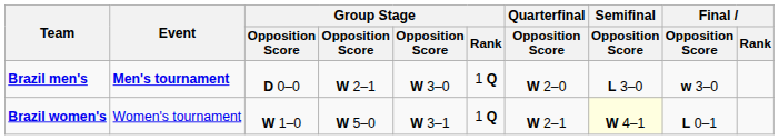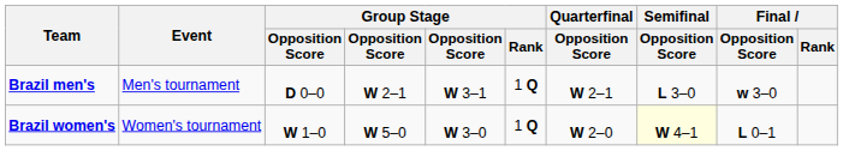Brazil men's | Event: bold -> normal
Brazil men's | column 5: W 3–0 -> W 3–1
Brazil men's | Quarterfinal / Opposition Score: W 2–0 -> W 2–1
Brazil women's | column 5: W 3–1 -> W 3–0
Brazil women's | Quarterfinal / Opposition Score: W 2–1 -> W 2–0
